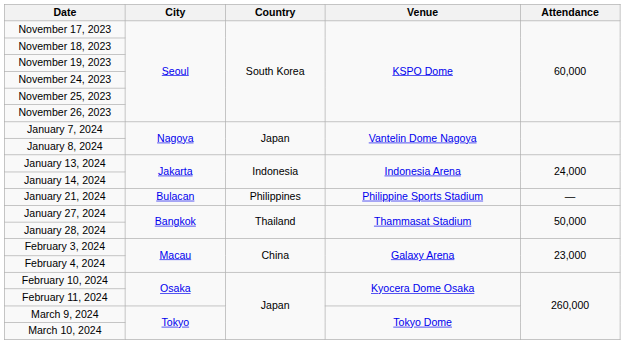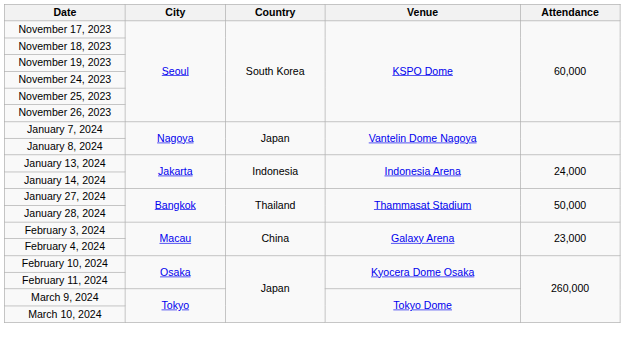- row: January 21, 2024 | Bulacan | Philippines | Philippine Sports Stadium | —
